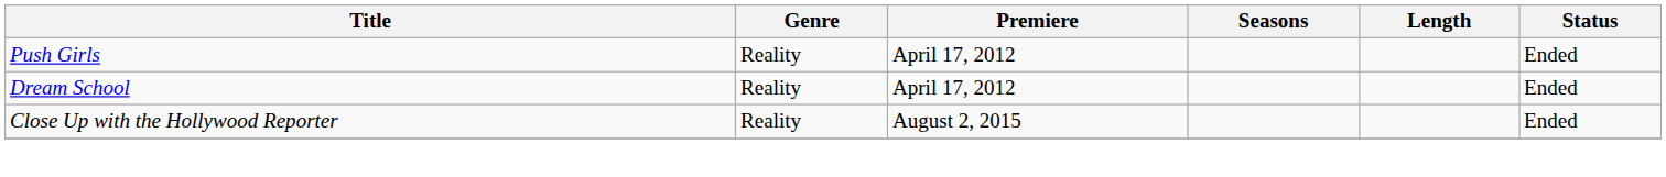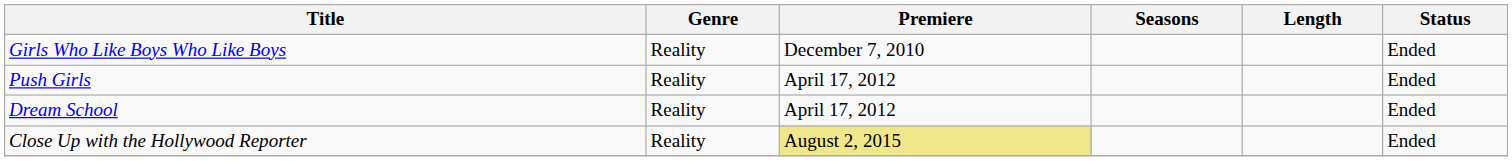+ row: Girls Who Like Boys Who Like Boys | Reality | December 7, 2010 | Ended
Close Up with the Hollywood Reporter | Premiere: no background -> khaki background
